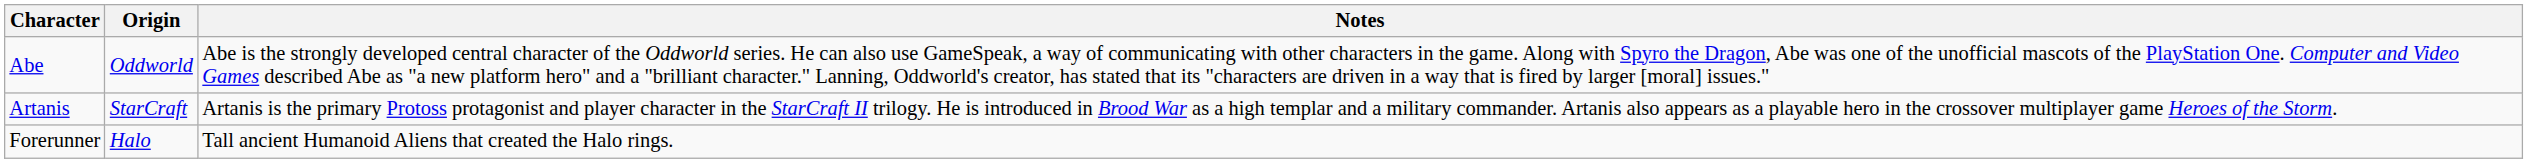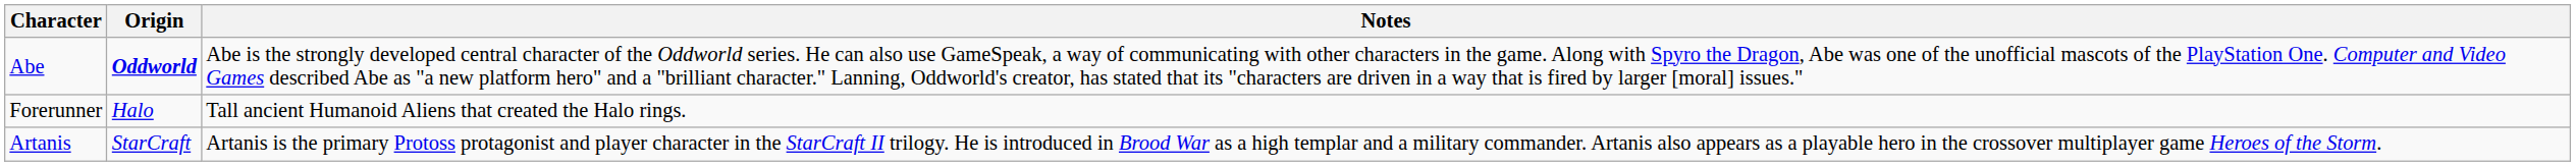Abe | Origin: normal -> bold
rows swapped: Artanis <-> Forerunner
